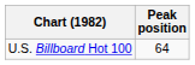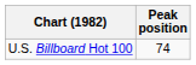U.S. Billboard Hot 100 | Peak position: 64 -> 74
